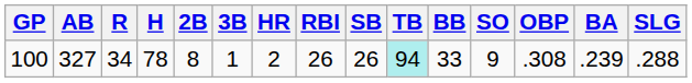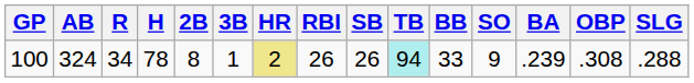columns swapped: BA <-> OBP
100 | AB: 327 -> 324
100 | HR: no background -> khaki background
